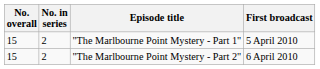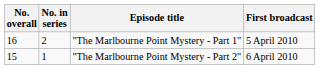"The Marlbourne Point Mystery - Part 1" | No. overall: 15 -> 16
"The Marlbourne Point Mystery - Part 2" | No. in series: 2 -> 1
